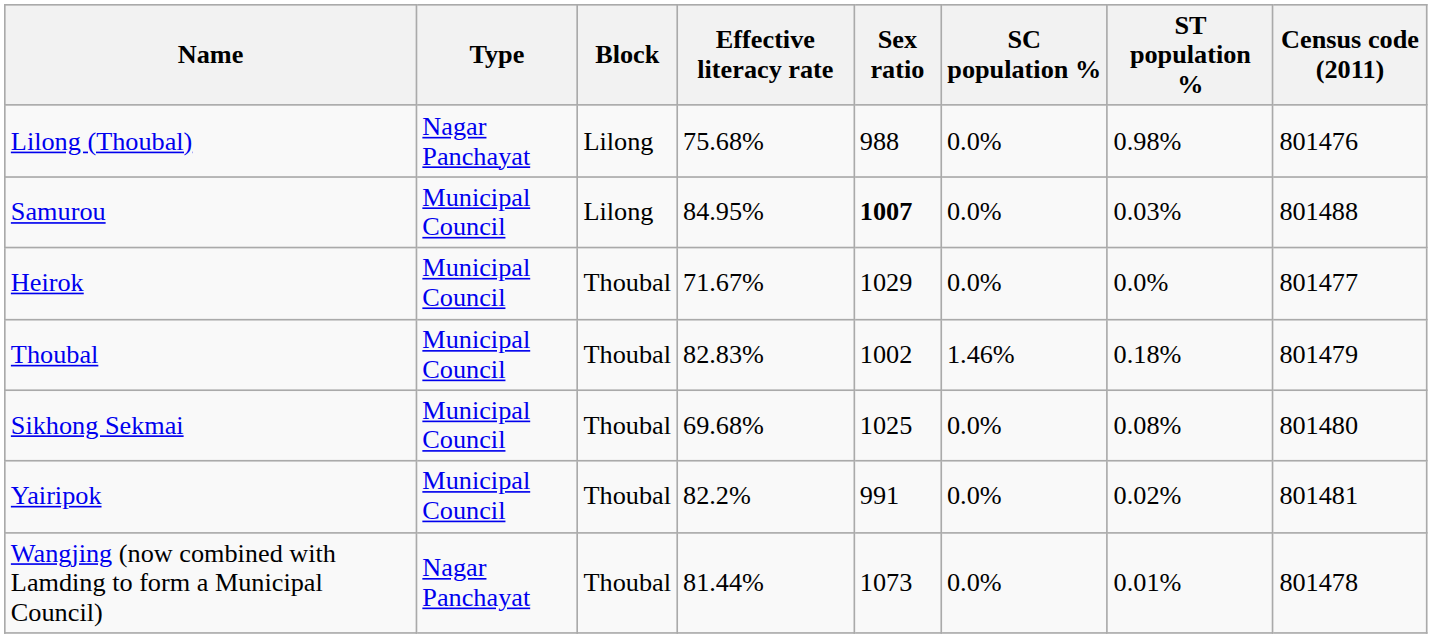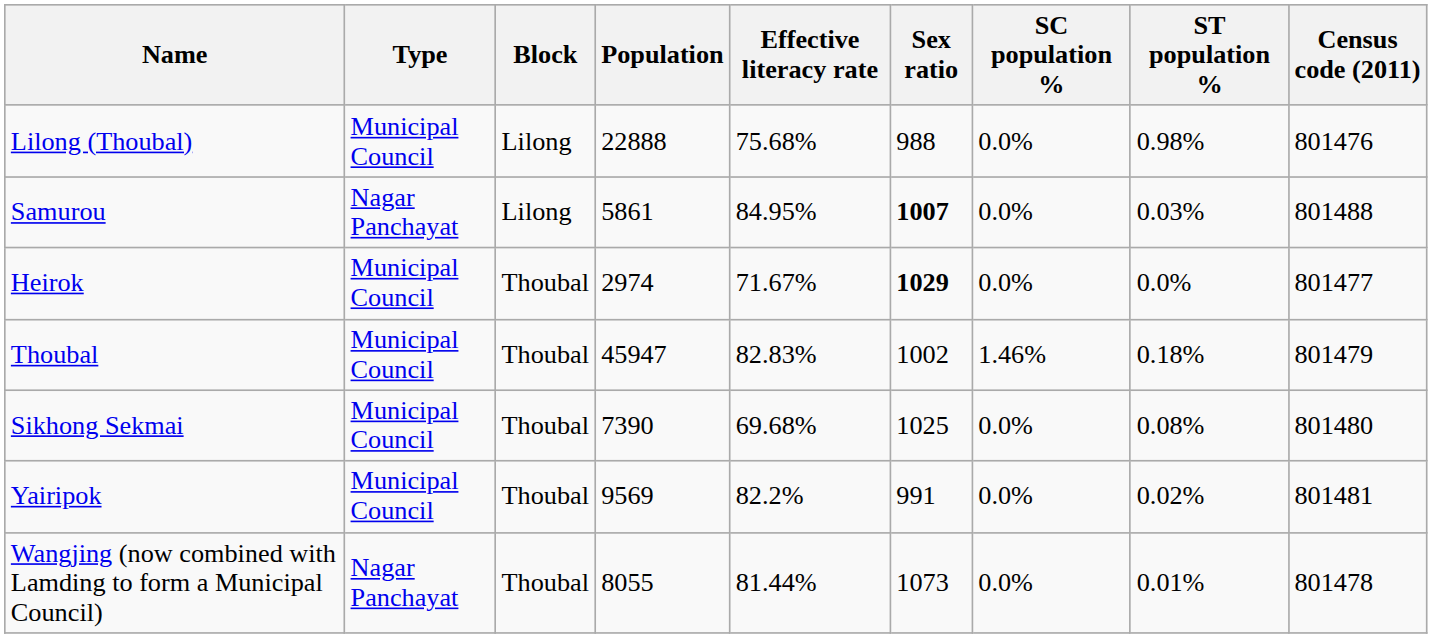+ column: Population | 22888 | 5861 | 2974 | 45947 | 7390 | 9569 | 8055
Lilong (Thoubal) | Type: Nagar Panchayat -> Municipal Council
Samurou | Type: Municipal Council -> Nagar Panchayat
Heirok | Sex ratio: normal -> bold
